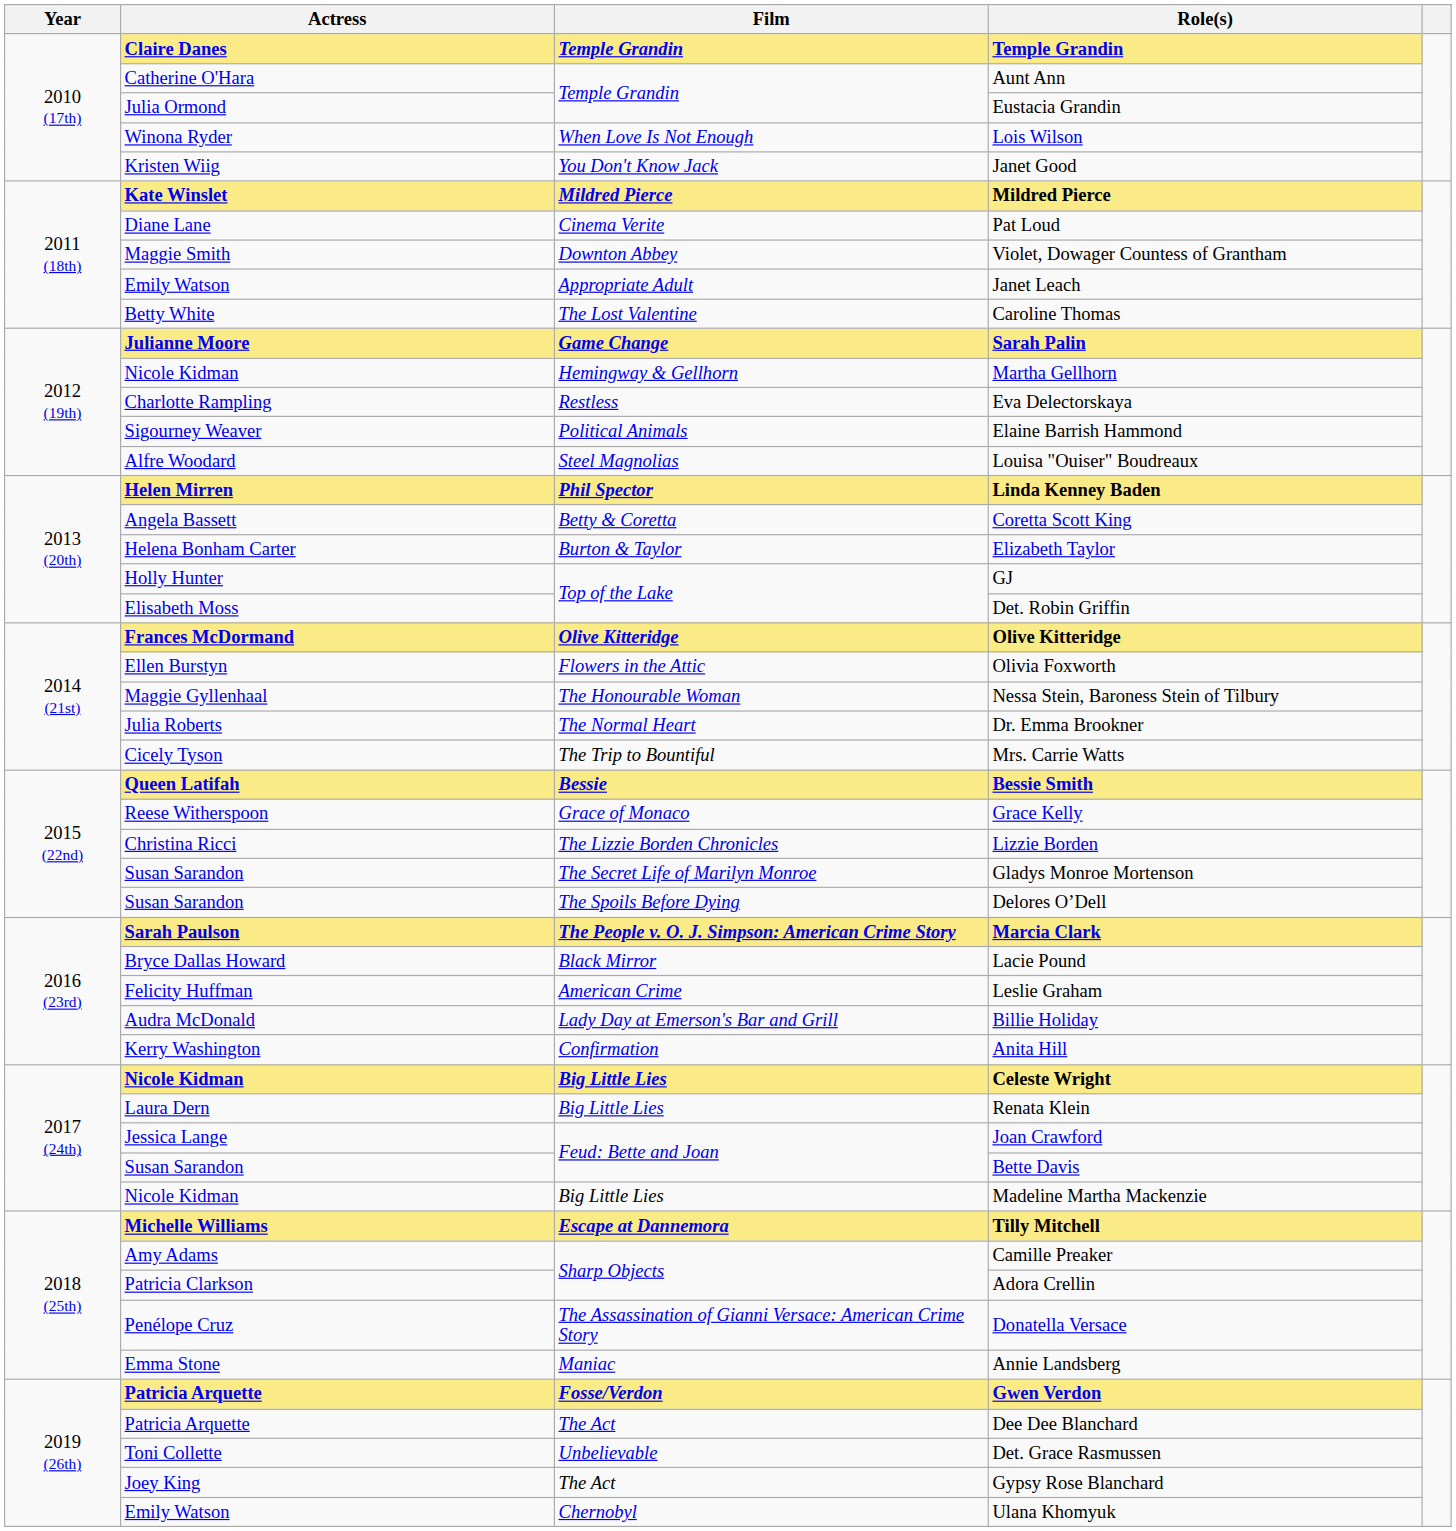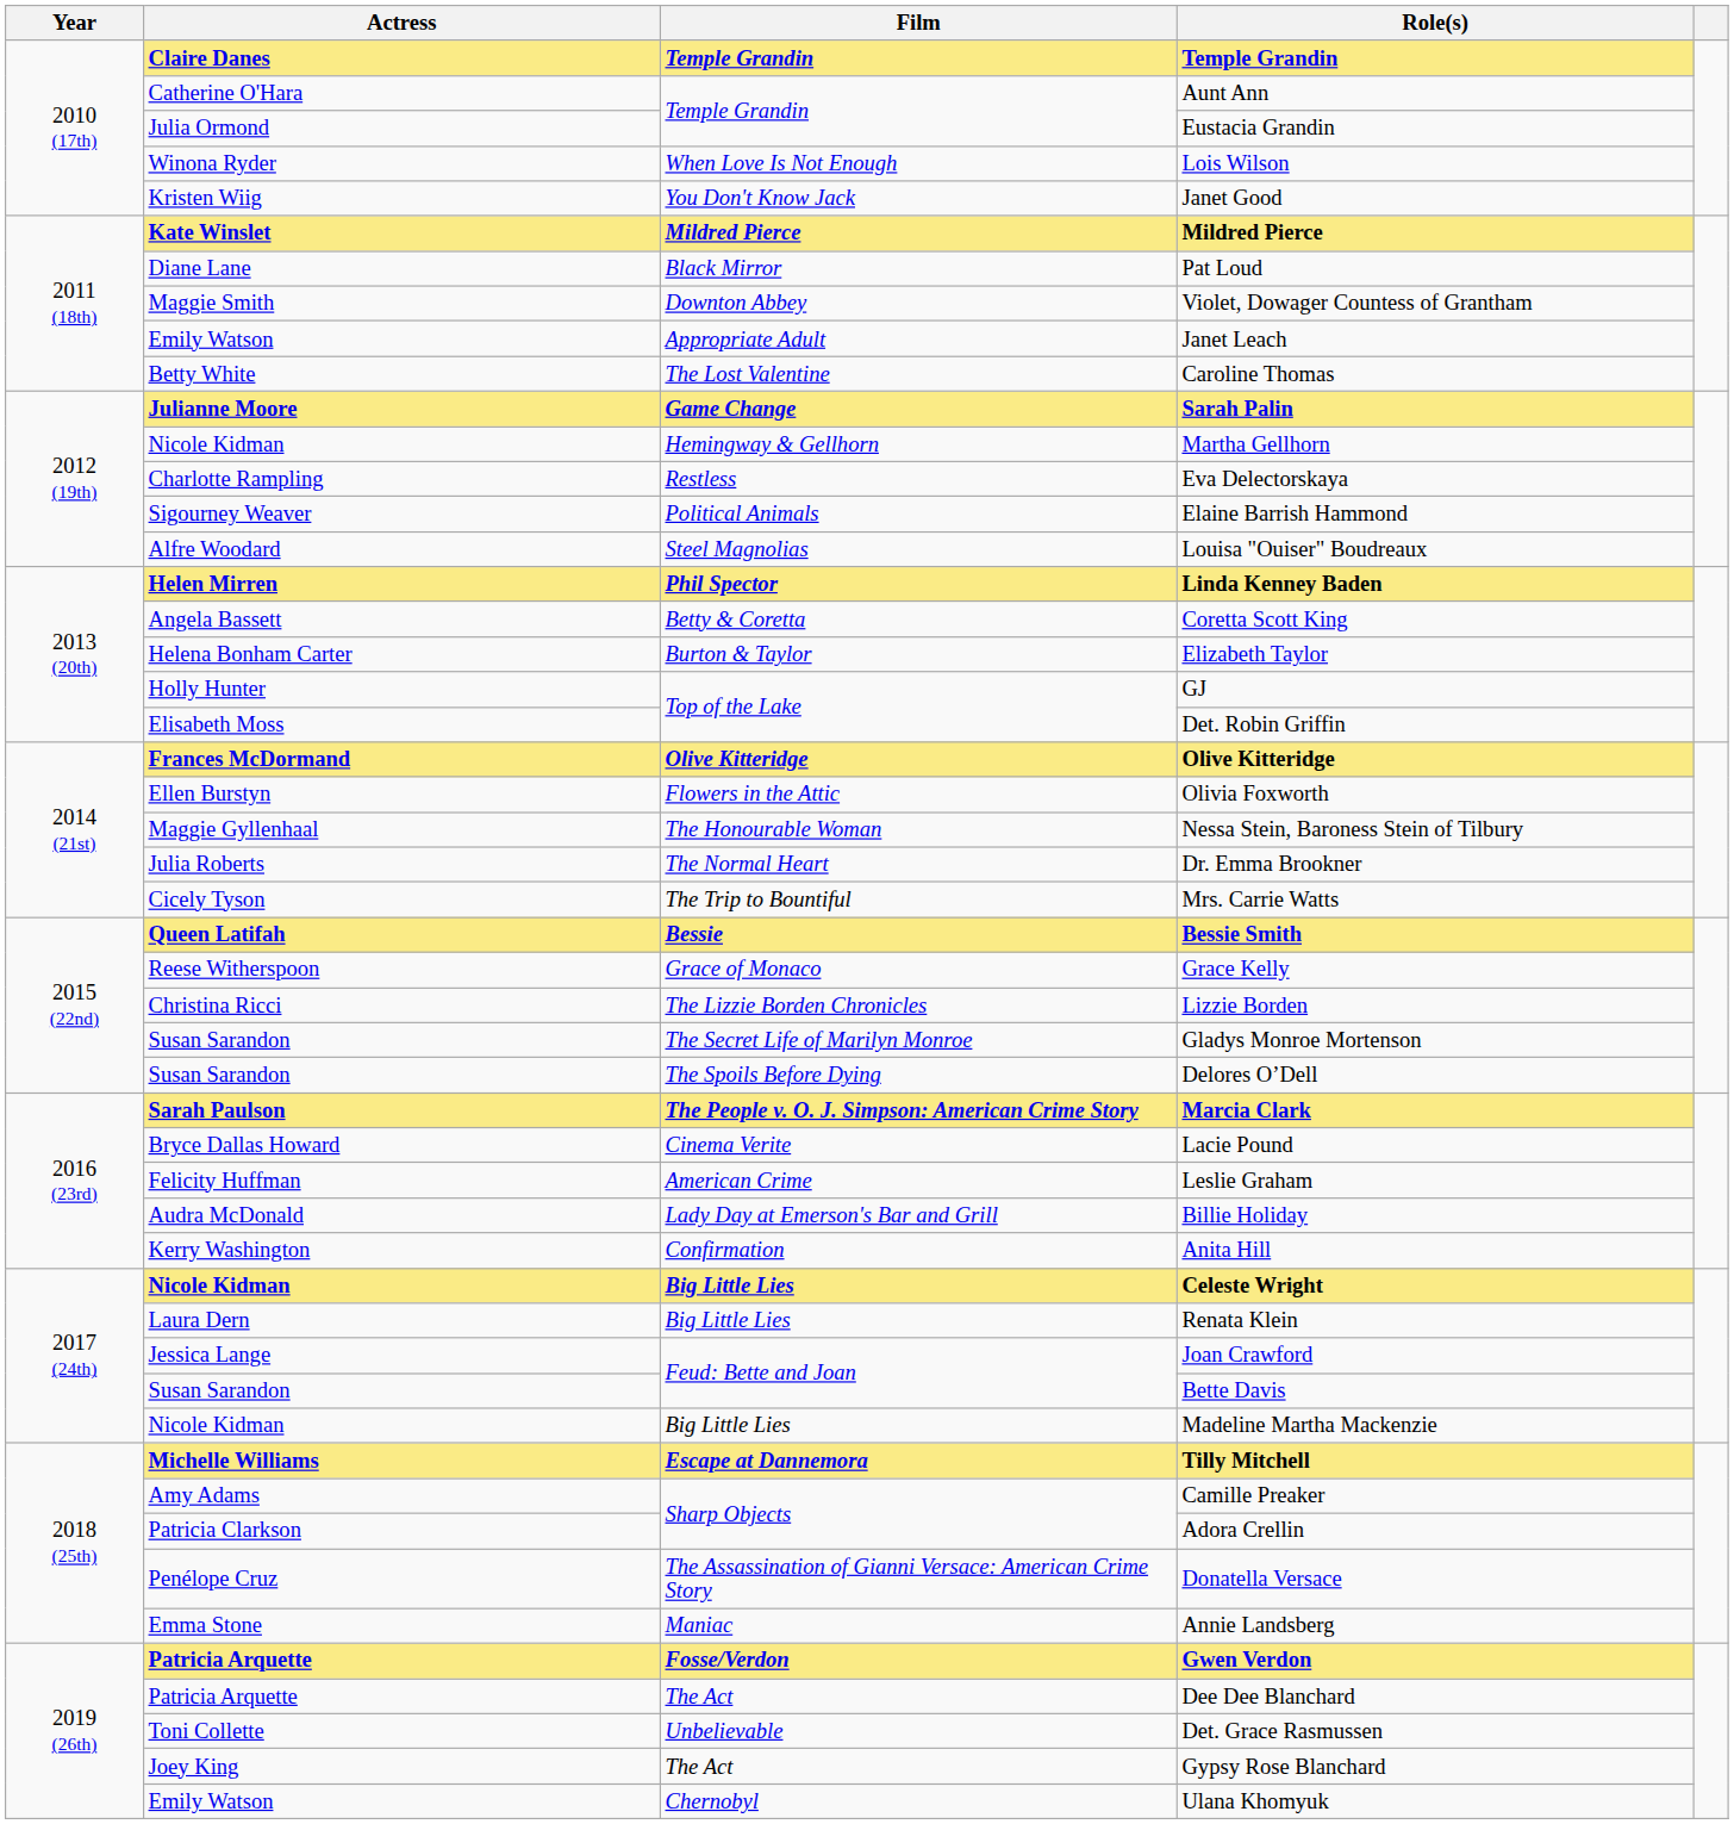Pat Loud | Film: Cinema Verite -> Black Mirror
Lacie Pound | Film: Black Mirror -> Cinema Verite
